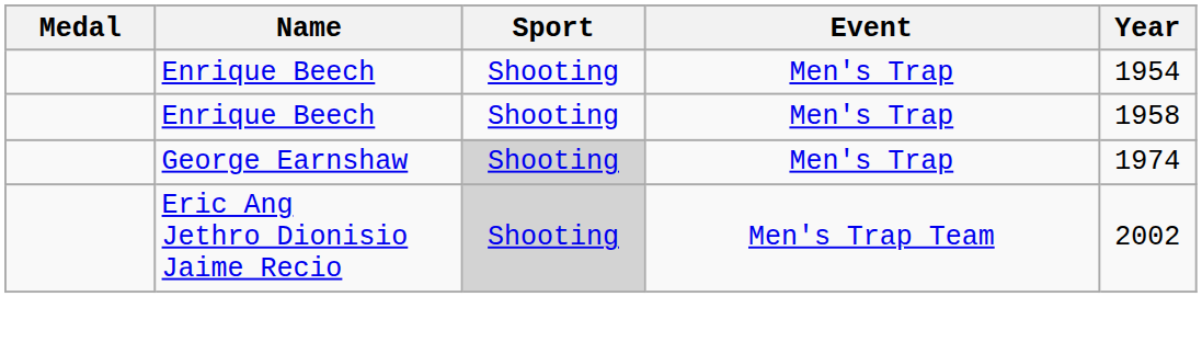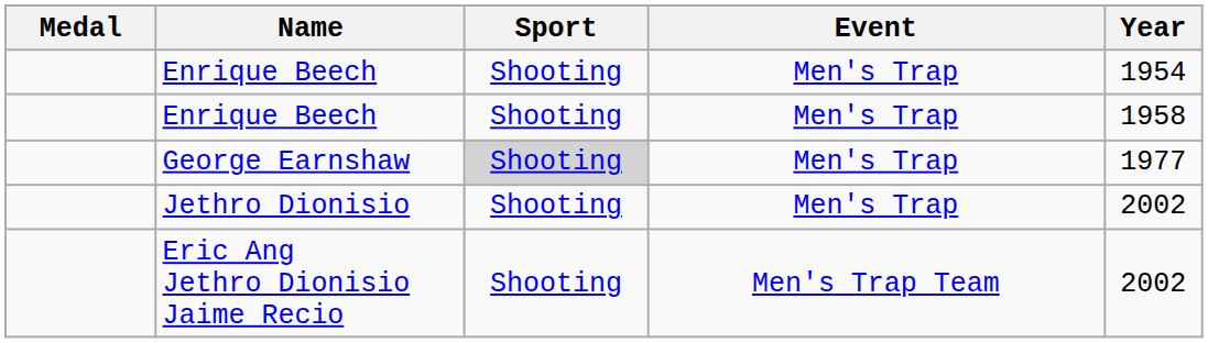George Earnshaw | Year: 1974 -> 1977
+ row: Jethro Dionisio | Shooting | Men's Trap | 2002
Eric Ang Jethro Dionisio Jaime Recio | Sport: lightgrey background -> no background
